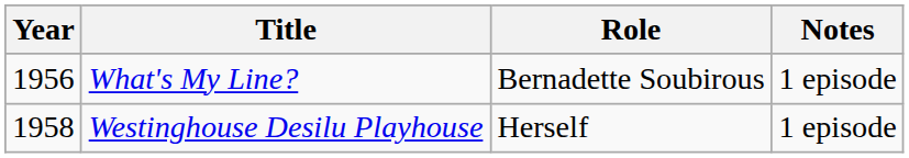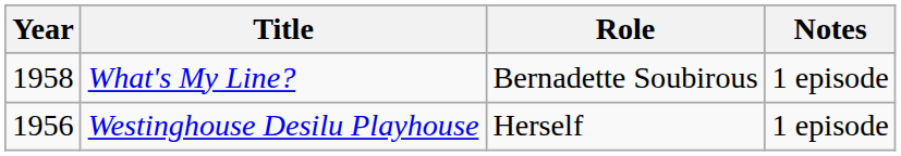What's My Line? | Year: 1956 -> 1958
Westinghouse Desilu Playhouse | Year: 1958 -> 1956
